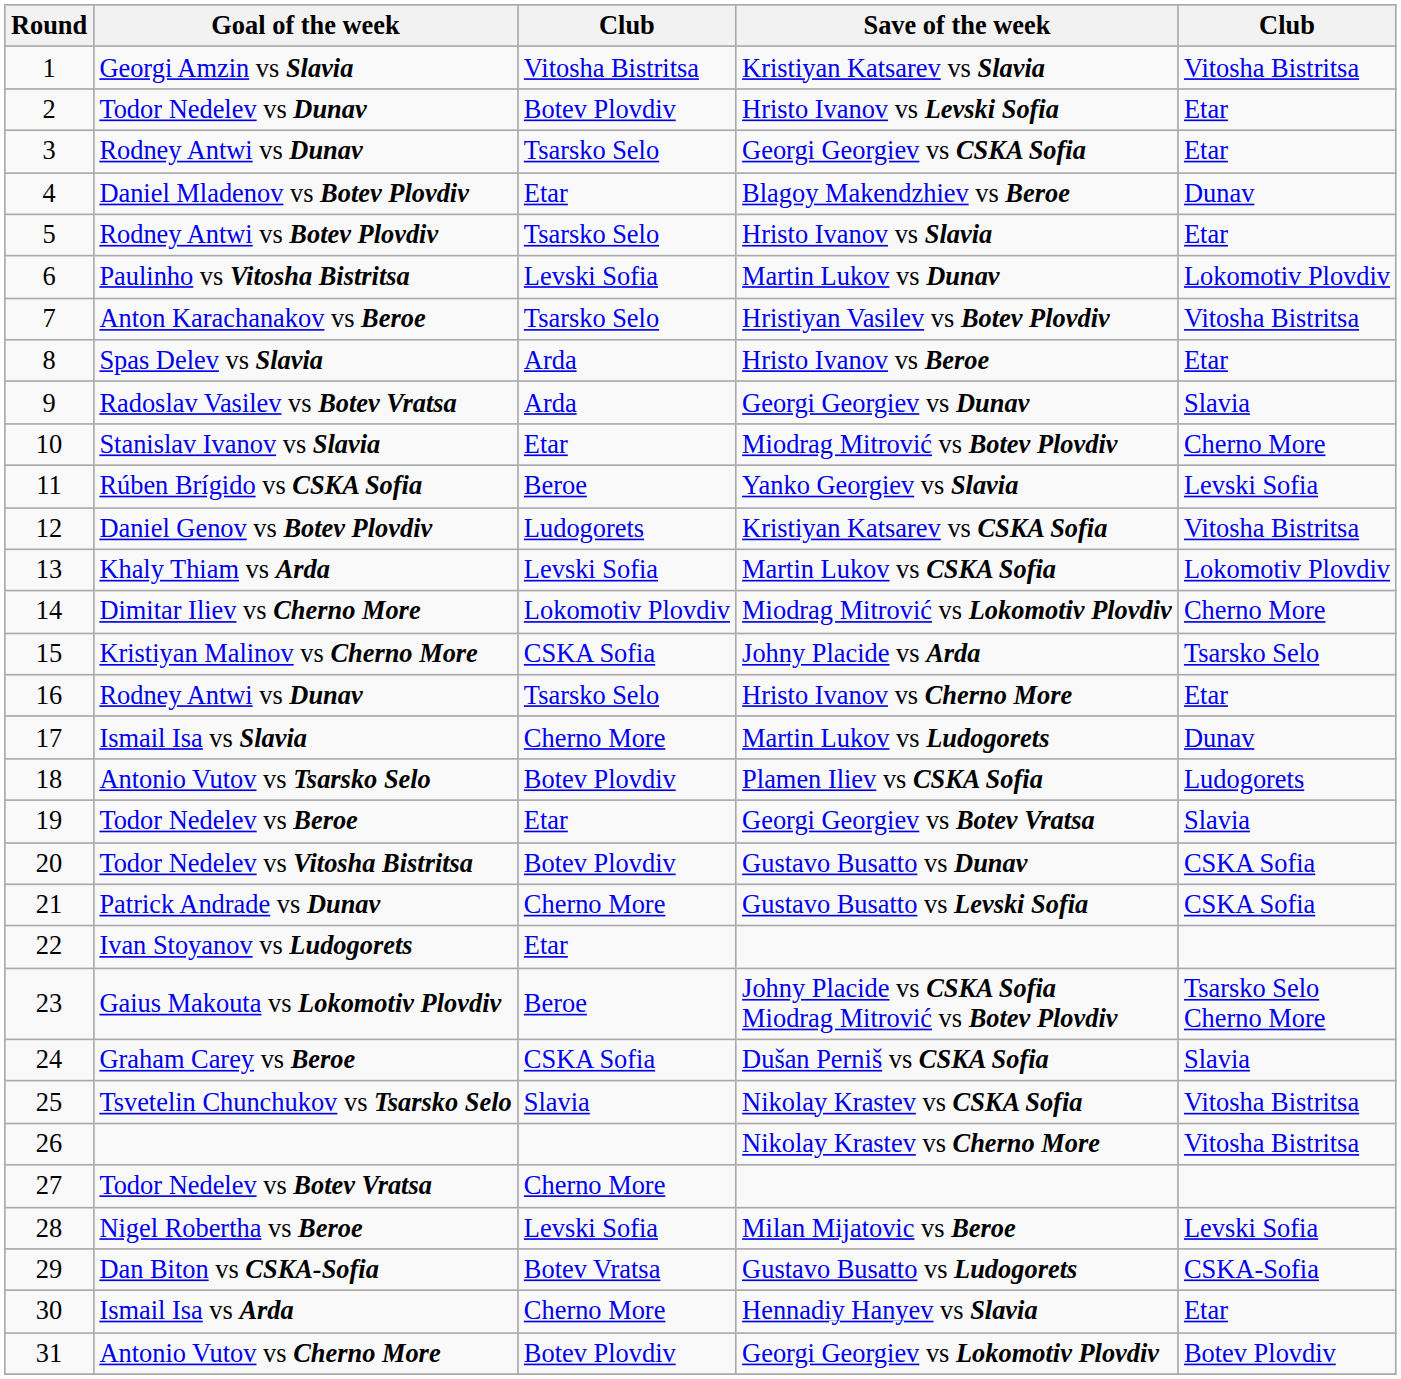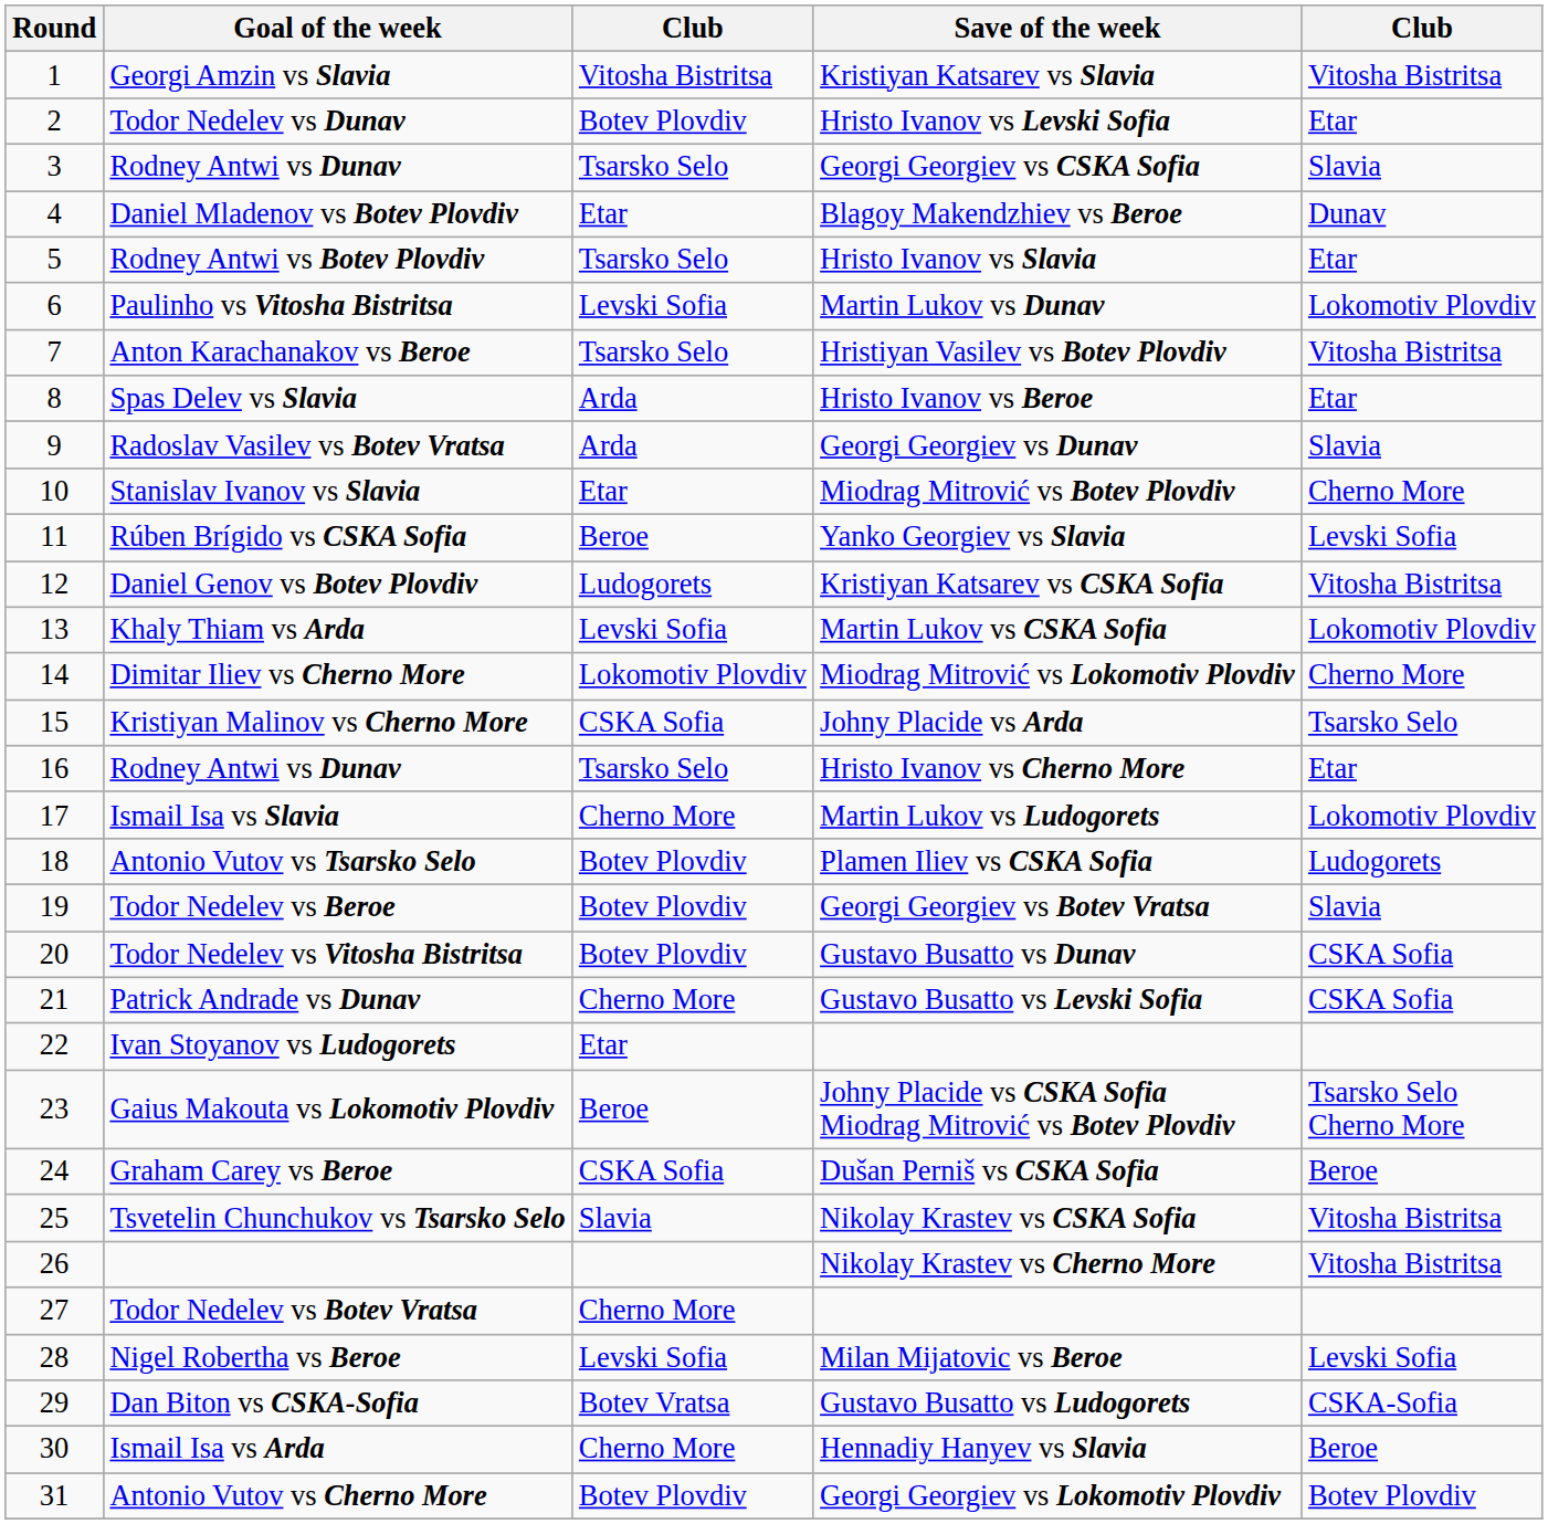Rodney Antwi vs Dunav / Georgi Georgiev vs CSKA Sofia | column 5: Etar -> Slavia
Ismail Isa vs Slavia | column 5: Dunav -> Lokomotiv Plovdiv
Todor Nedelev vs Beroe | column 3: Etar -> Botev Plovdiv
Graham Carey vs Beroe | column 5: Slavia -> Beroe
Ismail Isa vs Arda | column 5: Etar -> Beroe
